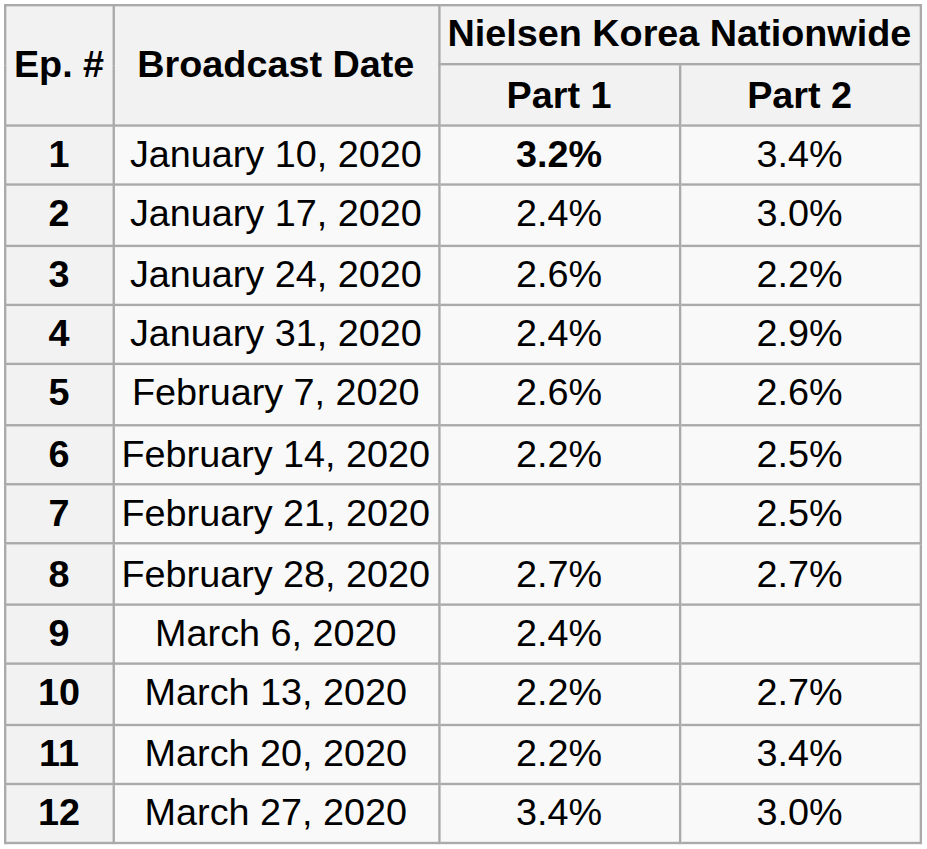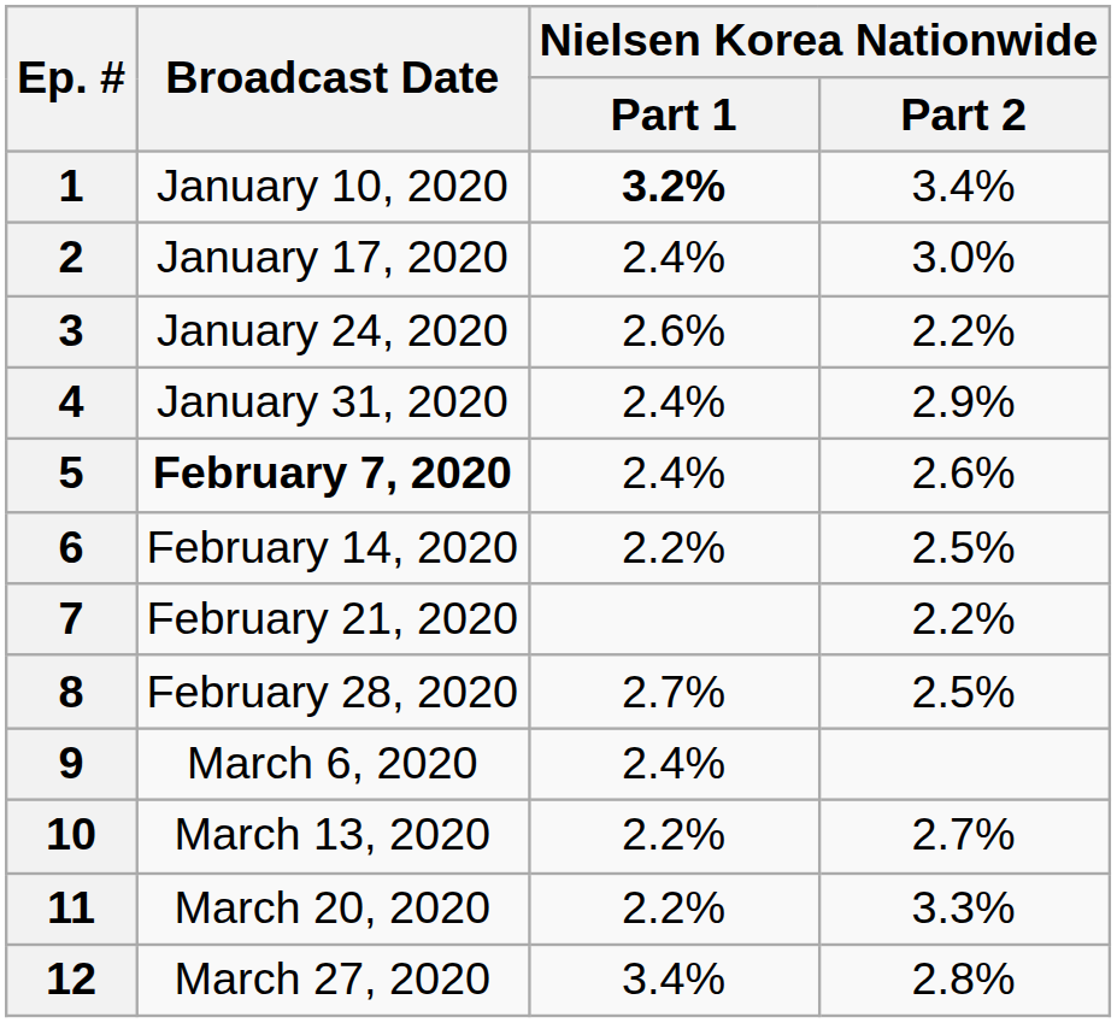5 | Broadcast Date: normal -> bold
5 | Nielsen Korea Nationwide / Part 1: 2.6% -> 2.4%
7 | Nielsen Korea Nationwide / Part 2: 2.5% -> 2.2%
8 | Nielsen Korea Nationwide / Part 2: 2.7% -> 2.5%
11 | Nielsen Korea Nationwide / Part 2: 3.4% -> 3.3%
12 | Nielsen Korea Nationwide / Part 2: 3.0% -> 2.8%
